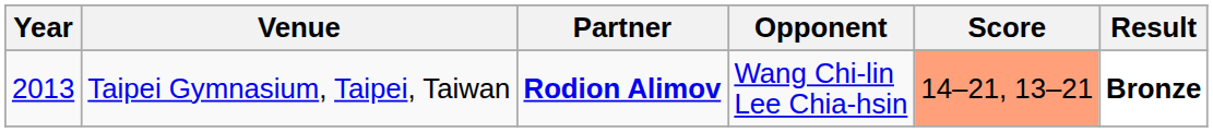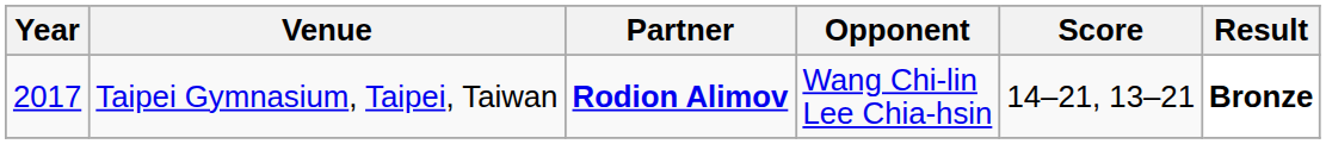Taipei Gymnasium, Taipei, Taiwan | Year: 2013 -> 2017
Taipei Gymnasium, Taipei, Taiwan | Score: lightsalmon background -> no background
